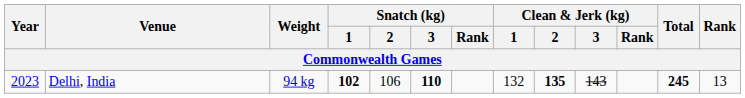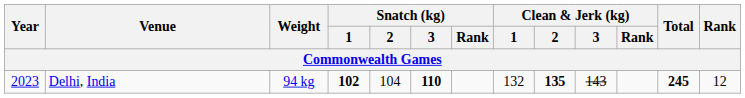Delhi, India | Snatch (kg) / 2: 106 -> 104
Delhi, India | Rank: 13 -> 12
